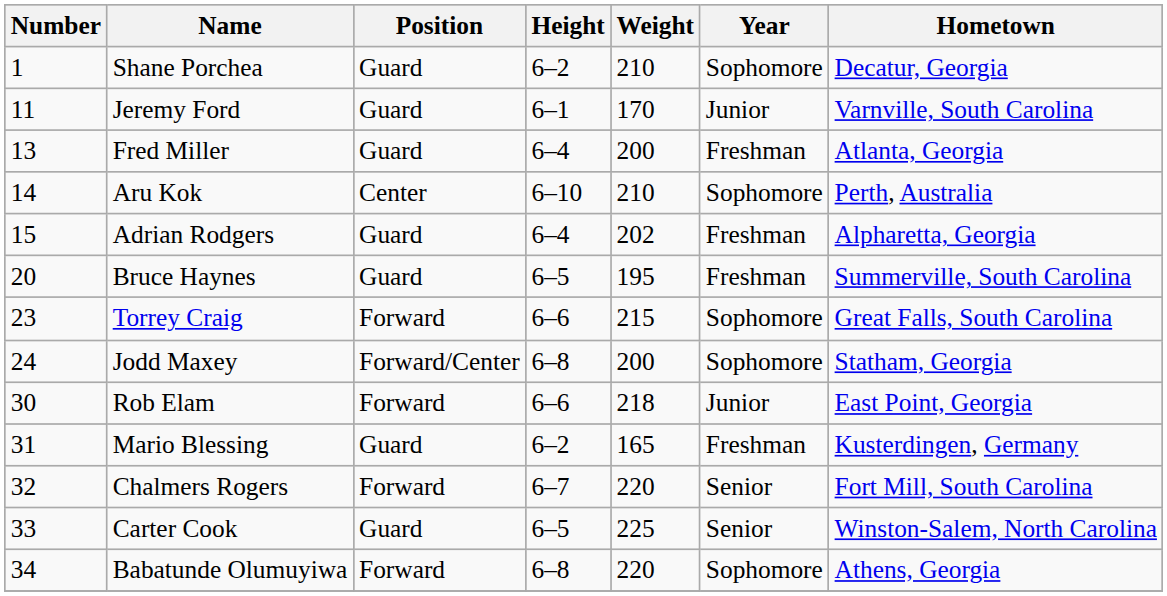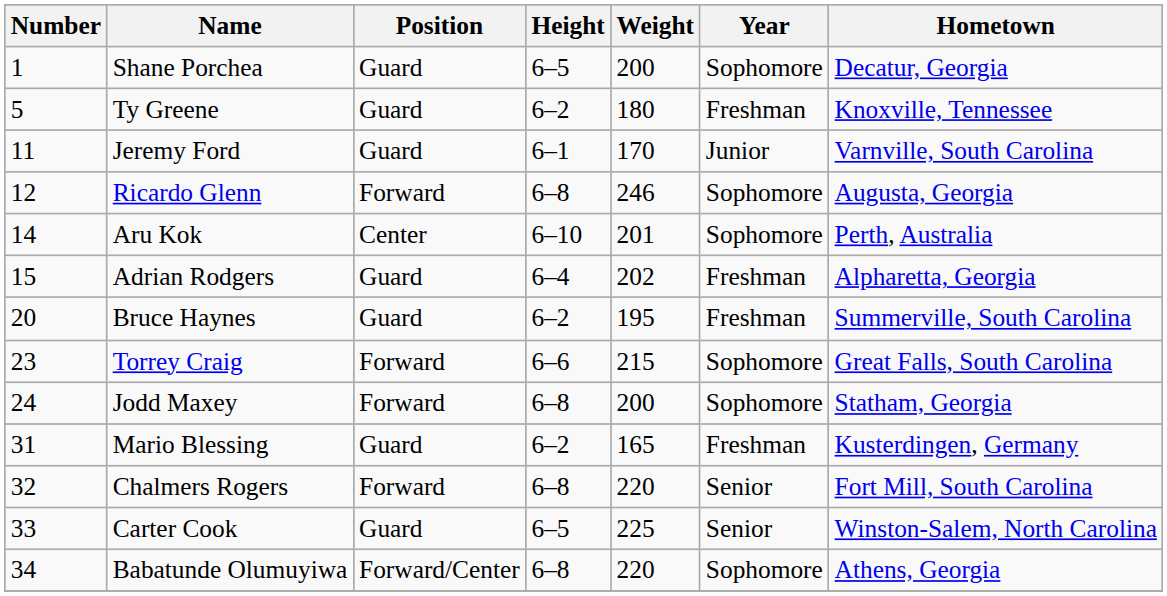Shane Porchea | Height: 6–2 -> 6–5
Shane Porchea | Weight: 210 -> 200
+ row: 5 | Ty Greene | Guard | 6–2 | 180 | Freshman | Knoxville, Tennessee
+ row: 12 | Ricardo Glenn | Forward | 6–8 | 246 | Sophomore | Augusta, Georgia
- row: 13 | Fred Miller | Guard | 6–4 | 200 | Freshman | Atlanta, Georgia
Aru Kok | Weight: 210 -> 201
Bruce Haynes | Height: 6–5 -> 6–2
Jodd Maxey | Position: Forward/Center -> Forward
- row: 30 | Rob Elam | Forward | 6–6 | 218 | Junior | East Point, Georgia
Chalmers Rogers | Height: 6–7 -> 6–8
Babatunde Olumuyiwa | Position: Forward -> Forward/Center
